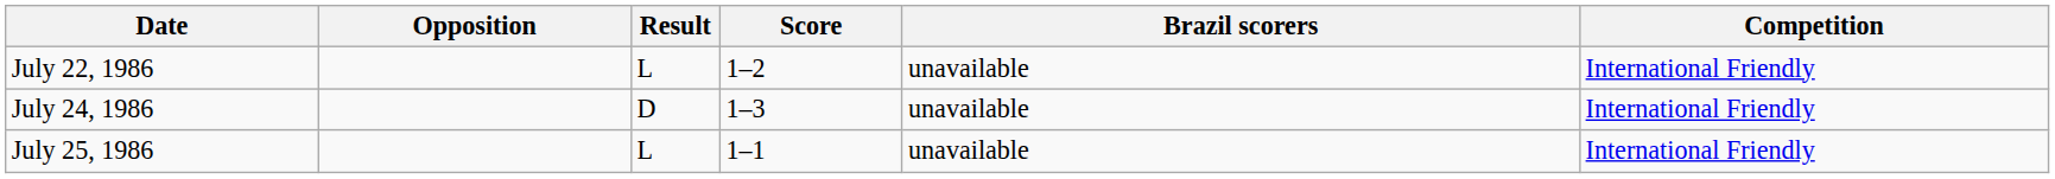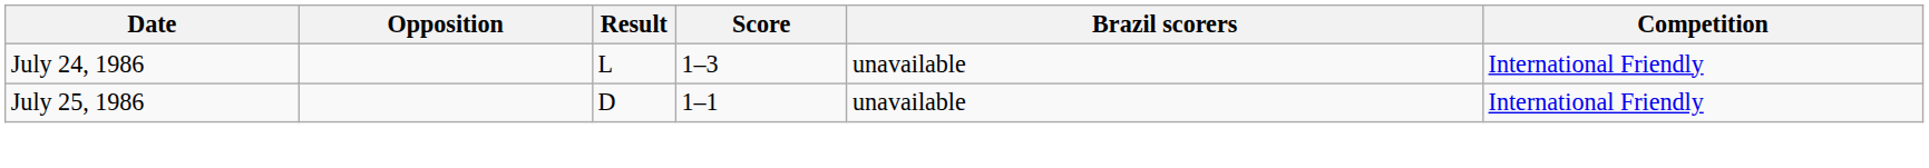- row: July 22, 1986 | L | 1–2 | unavailable | International Friendly
July 24, 1986 | Result: D -> L
July 25, 1986 | Result: L -> D
